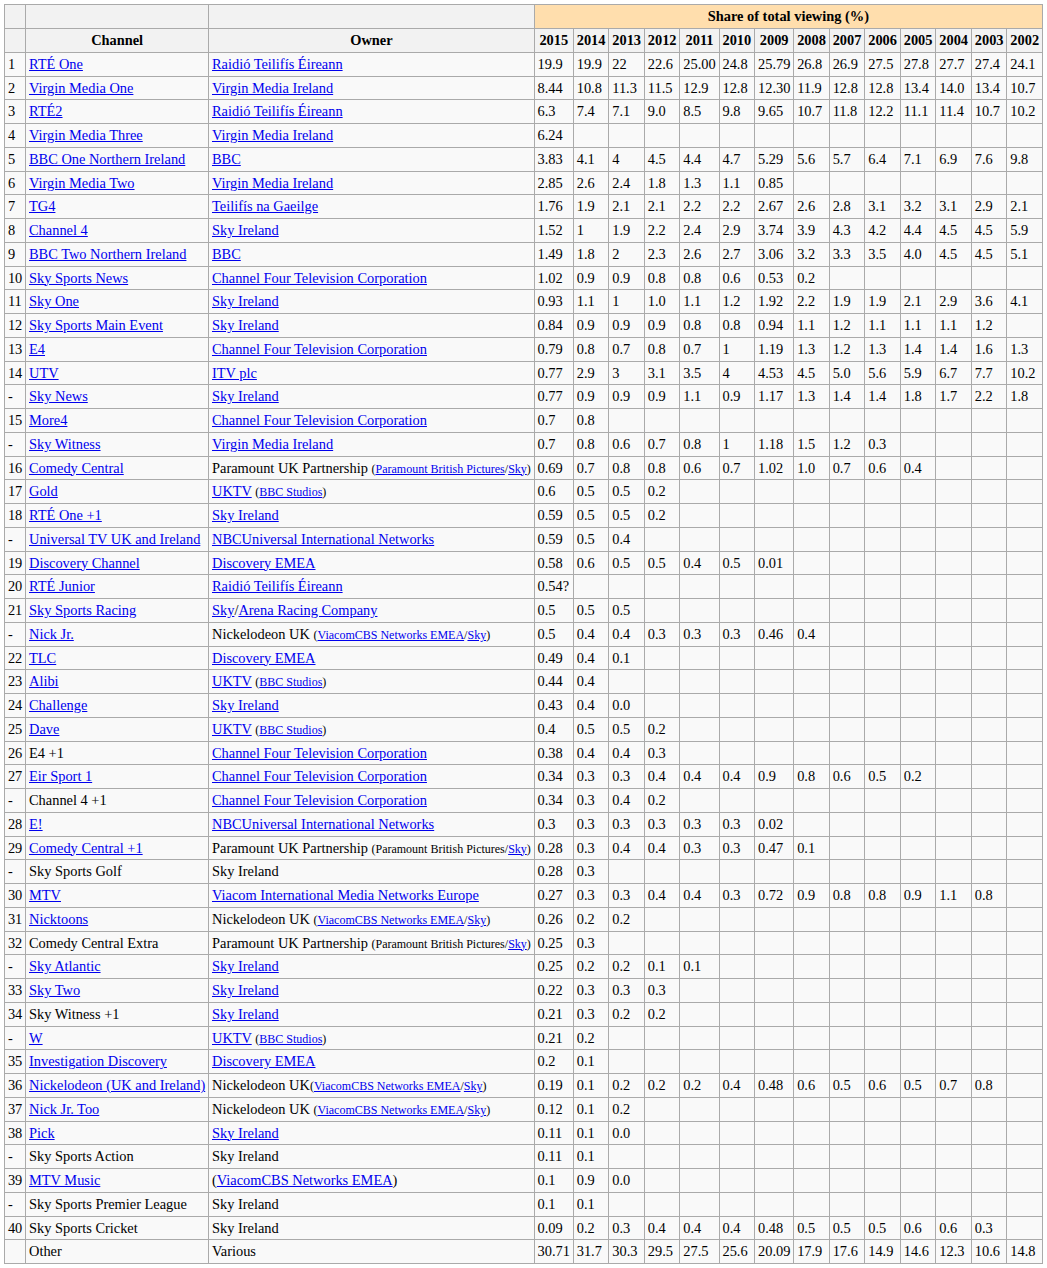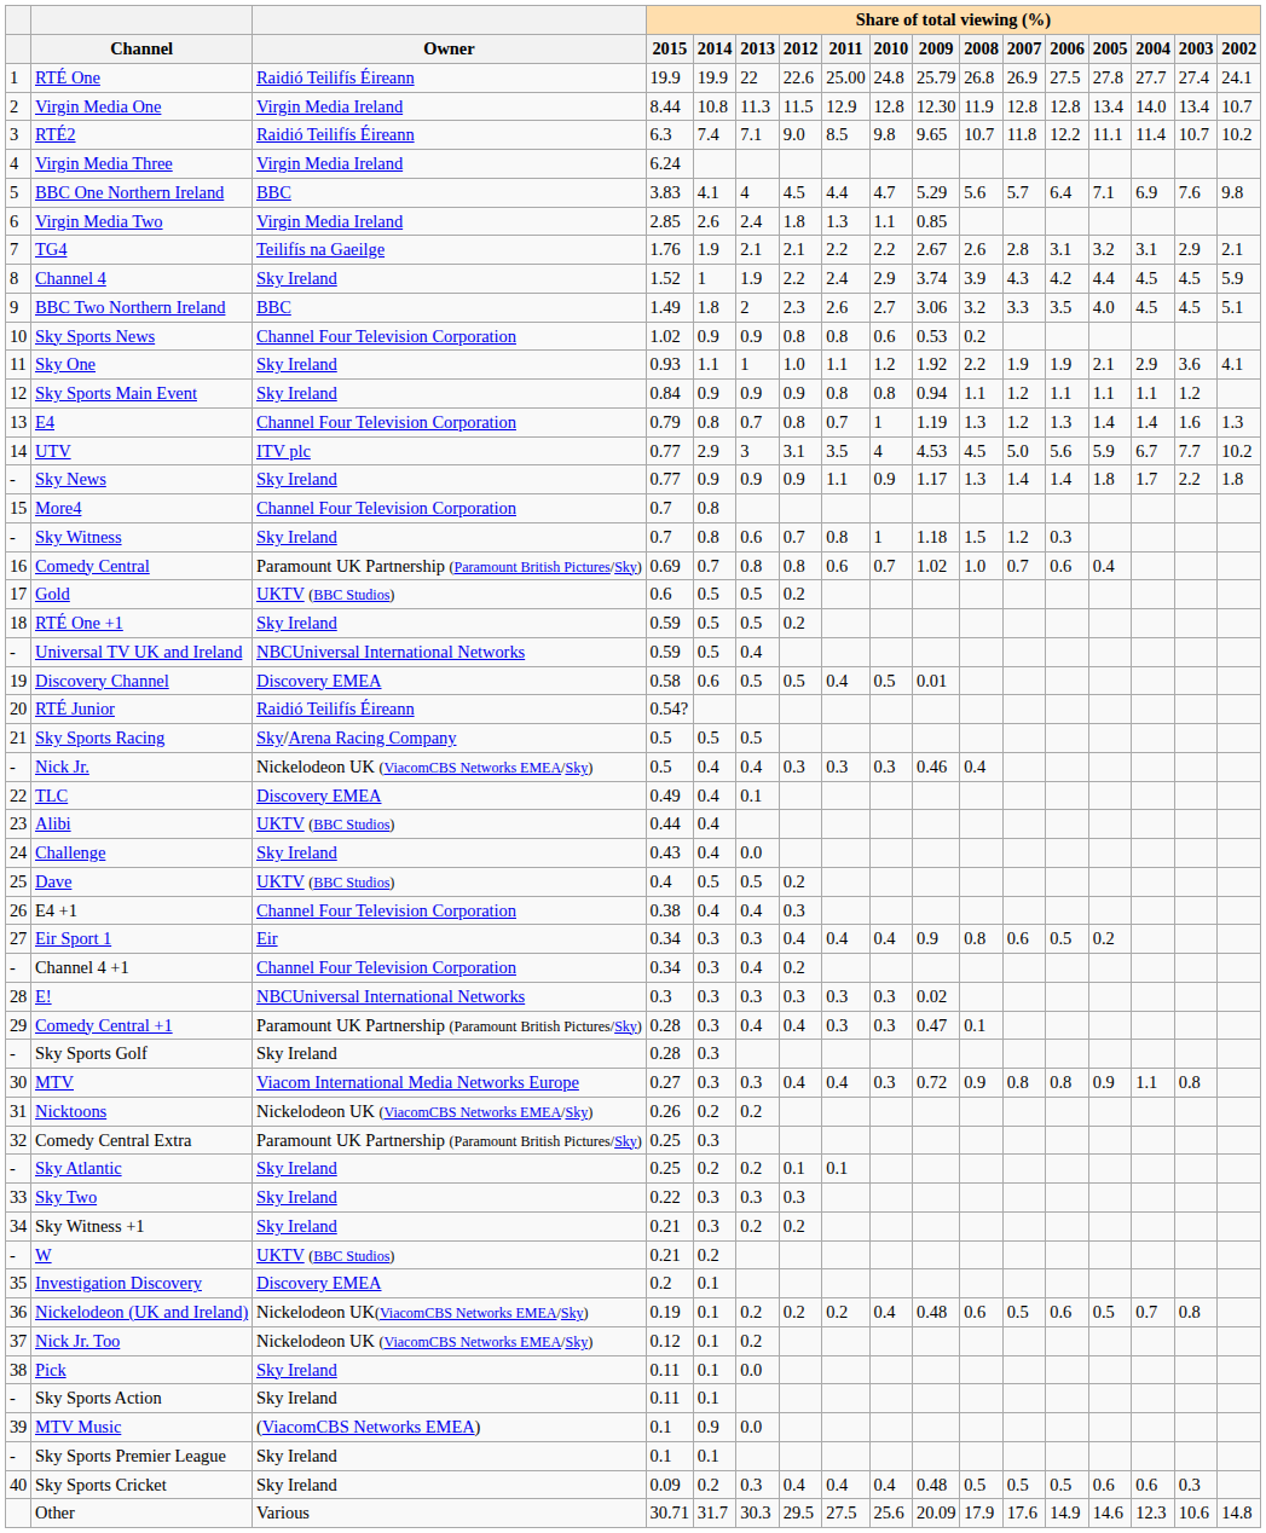Sky Witness | Owner: Virgin Media Ireland -> Sky Ireland
Eir Sport 1 | Owner: Channel Four Television Corporation -> Eir
